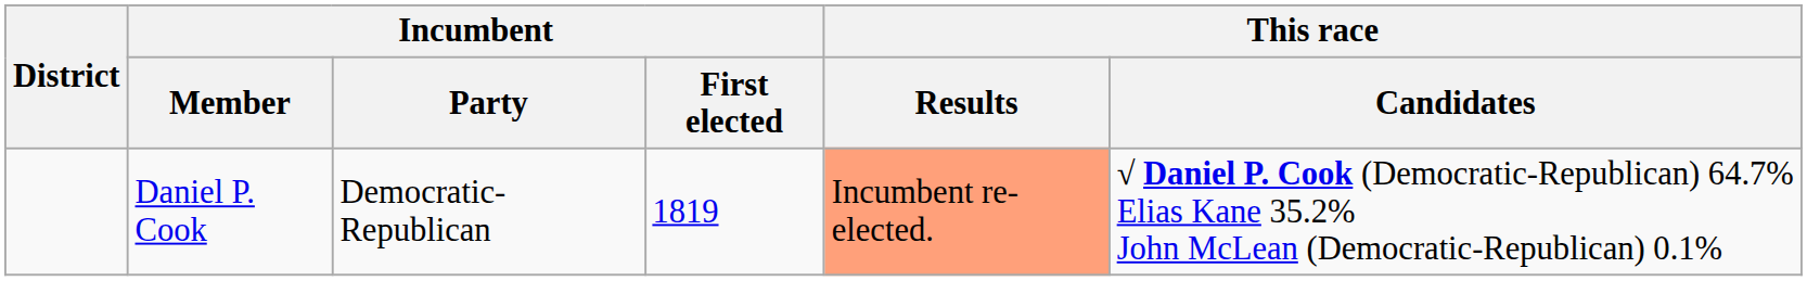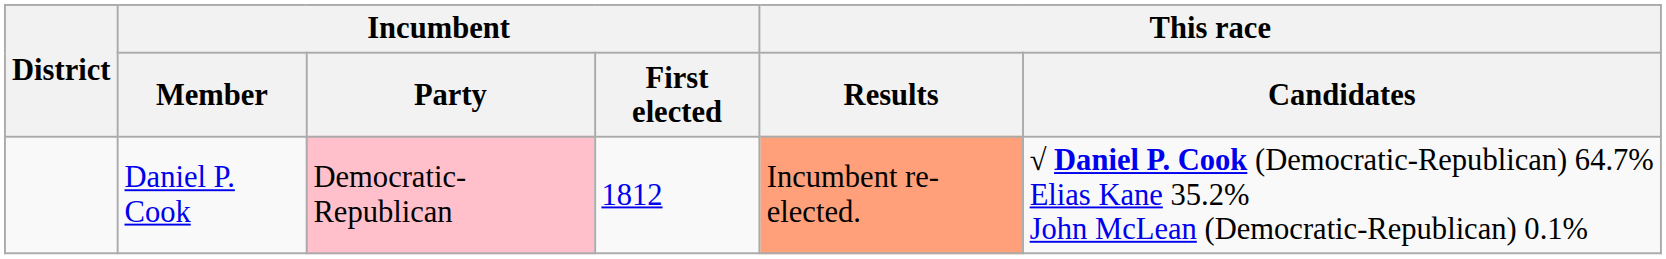Daniel P. Cook | Incumbent / Party: no background -> pink background
Daniel P. Cook | Incumbent / First elected: 1819 -> 1812
